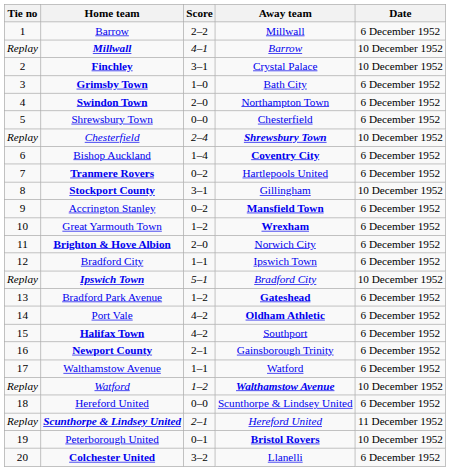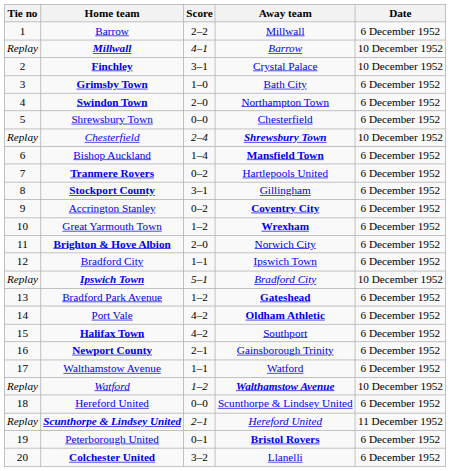Bishop Auckland | Away team: Coventry City -> Mansfield Town
Stockport County | Date: 10 December 1952 -> 6 December 1952
Accrington Stanley | Away team: Mansfield Town -> Coventry City
Peterborough United | Date: 10 December 1952 -> 6 December 1952
